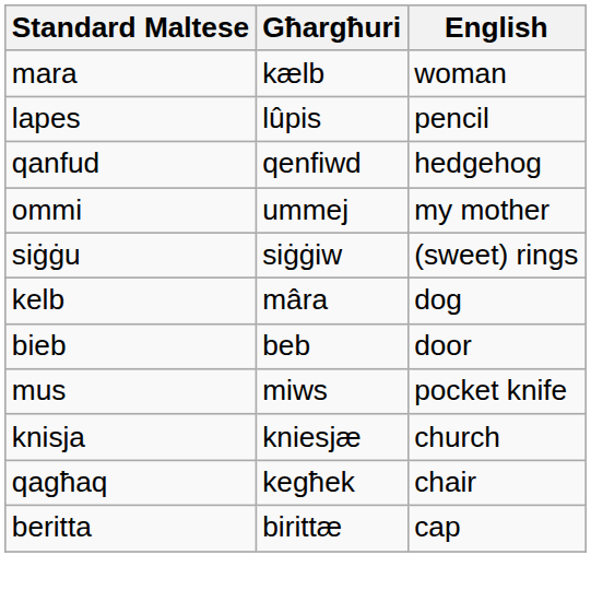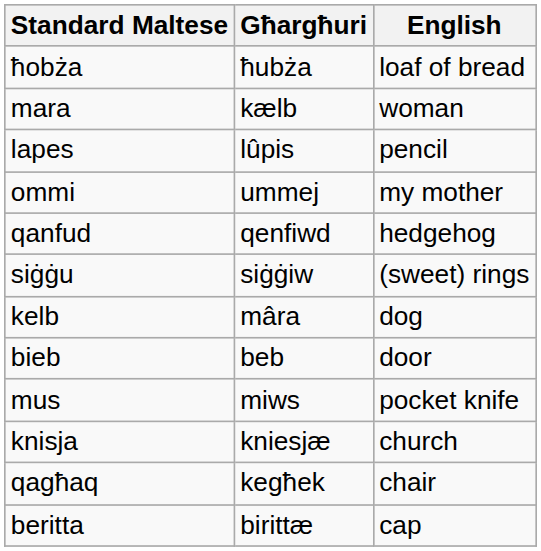+ row: ħobża | ħubża | loaf of bread
rows swapped: ommi <-> qanfud
